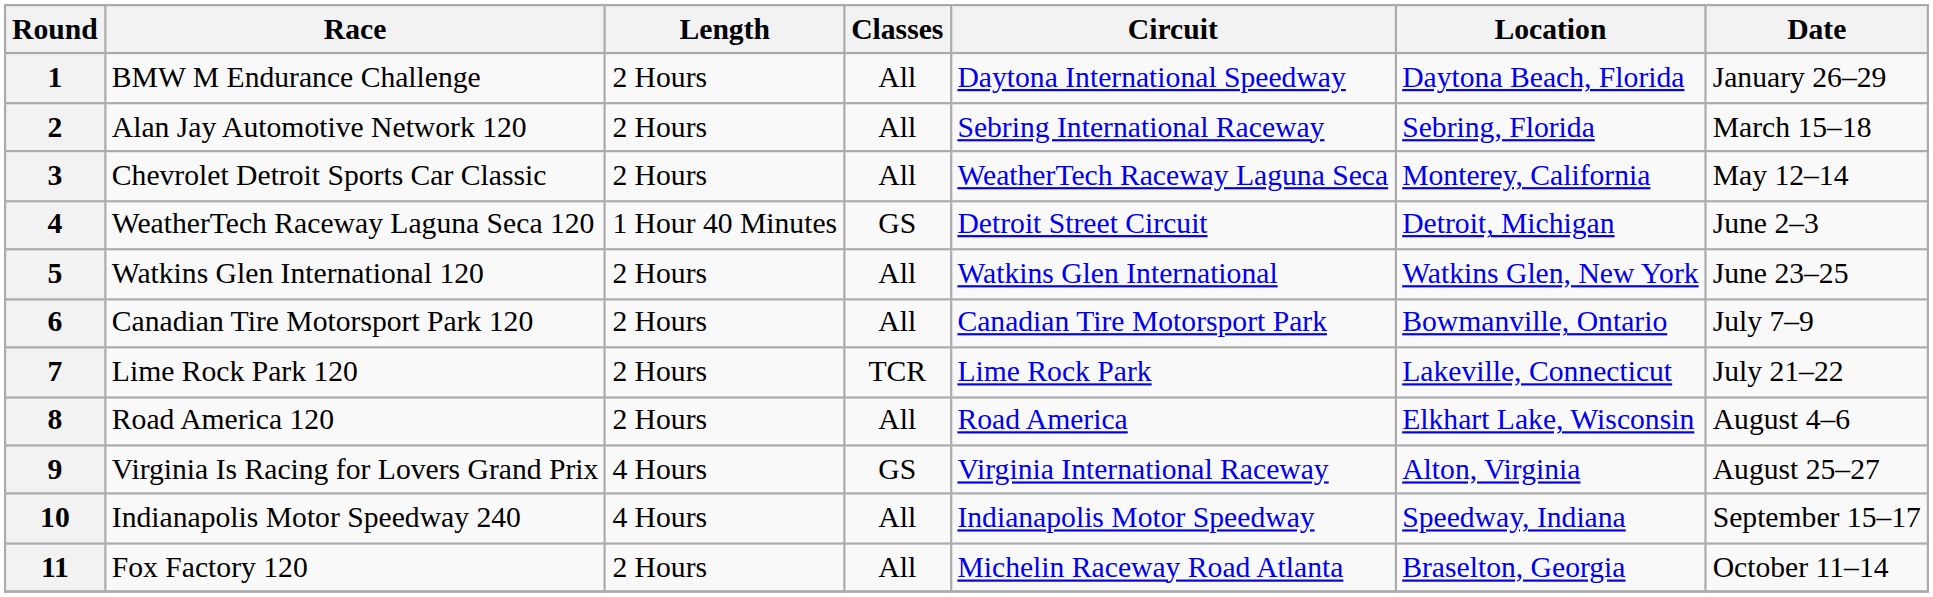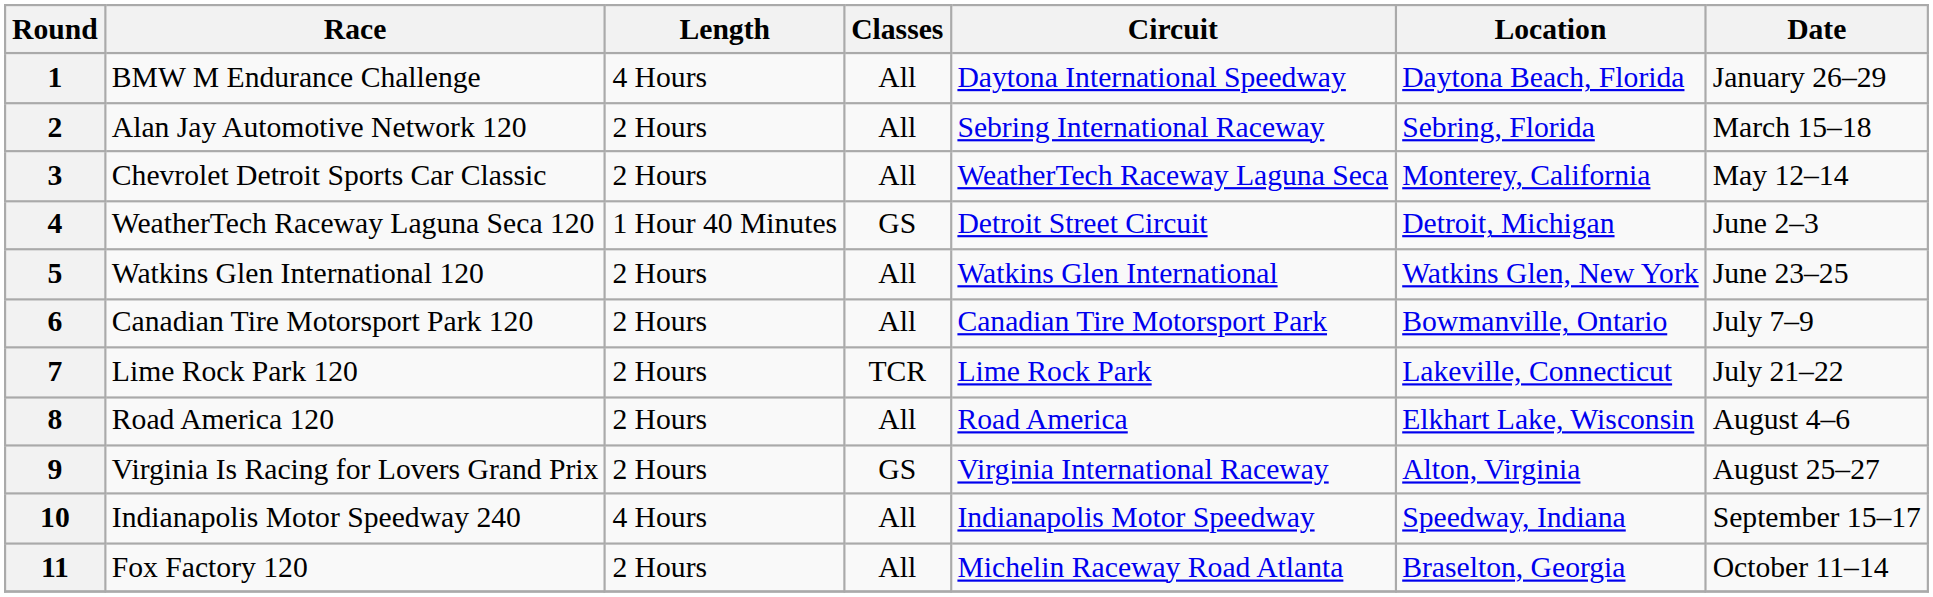1 | Length: 2 Hours -> 4 Hours
9 | Length: 4 Hours -> 2 Hours
